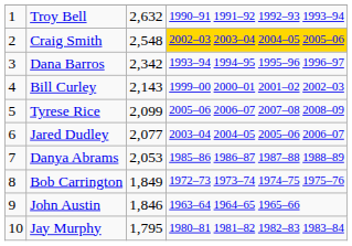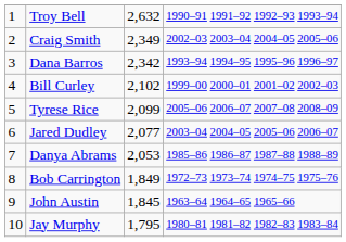Craig Smith | column 3: 2,548 -> 2,349
Craig Smith | column 4: gold background -> no background
Bill Curley | column 3: 2,143 -> 2,102
John Austin | column 3: 1,846 -> 1,845
